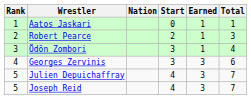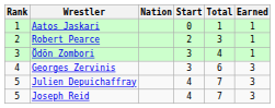columns swapped: Earned <-> Total
